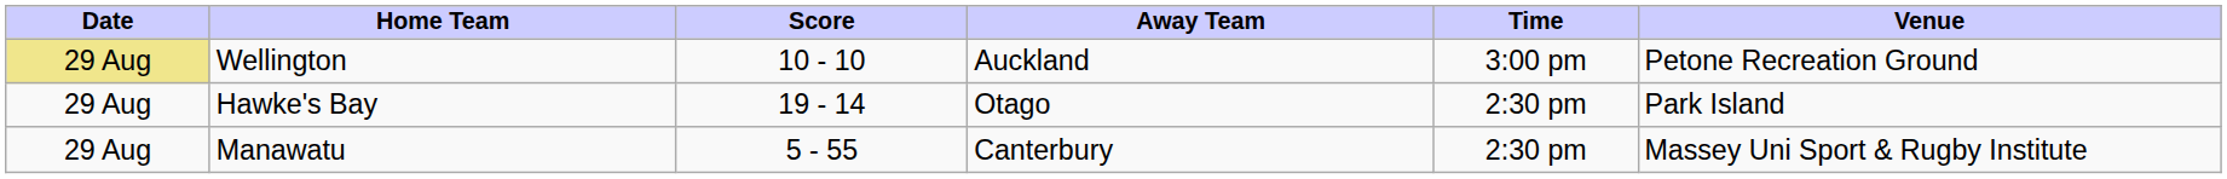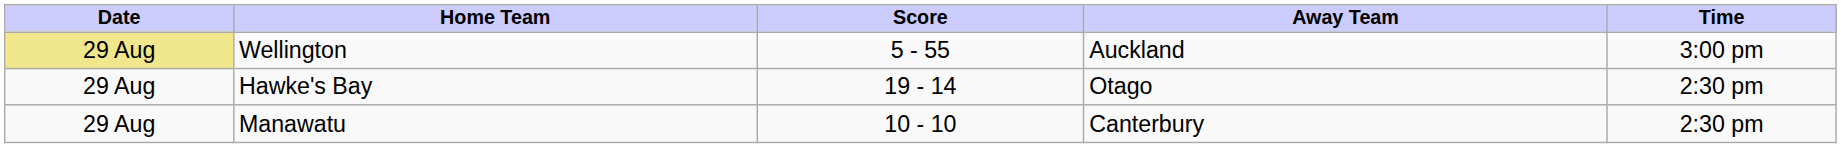- column: Venue | Petone Recreation Ground | Park Island | Massey Uni Sport & Rugby Institute
Wellington | Score: 10 - 10 -> 5 - 55
Manawatu | Score: 5 - 55 -> 10 - 10
